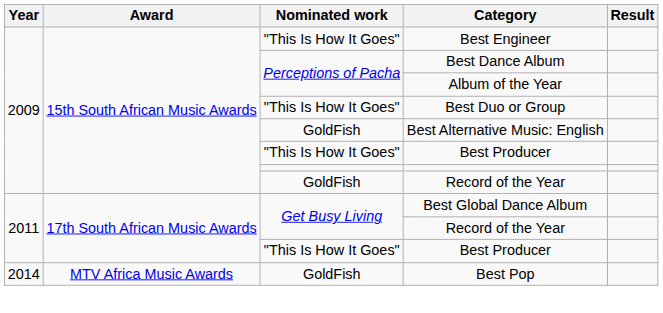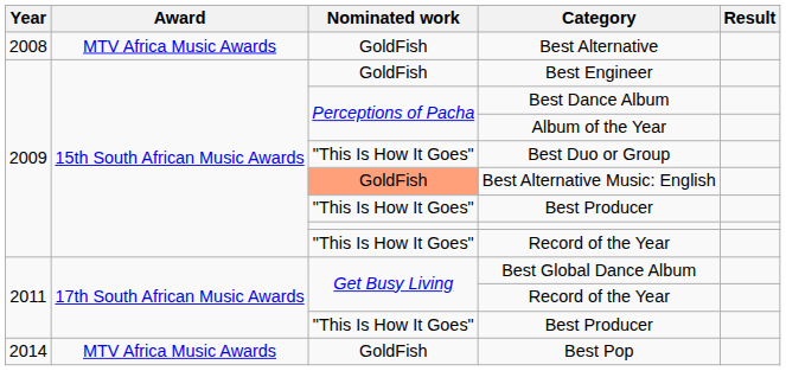+ row: 2008 | MTV Africa Music Awards | GoldFish | Best Alternative
Best Engineer | Nominated work: "This Is How It Goes" -> GoldFish
Best Alternative Music: English | Nominated work: no background -> lightsalmon background
2009 / Record of the Year | Nominated work: GoldFish -> "This Is How It Goes"
